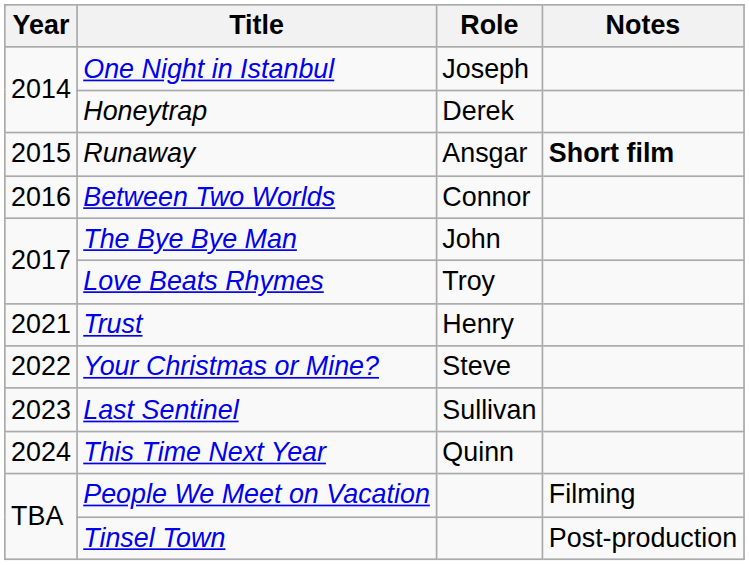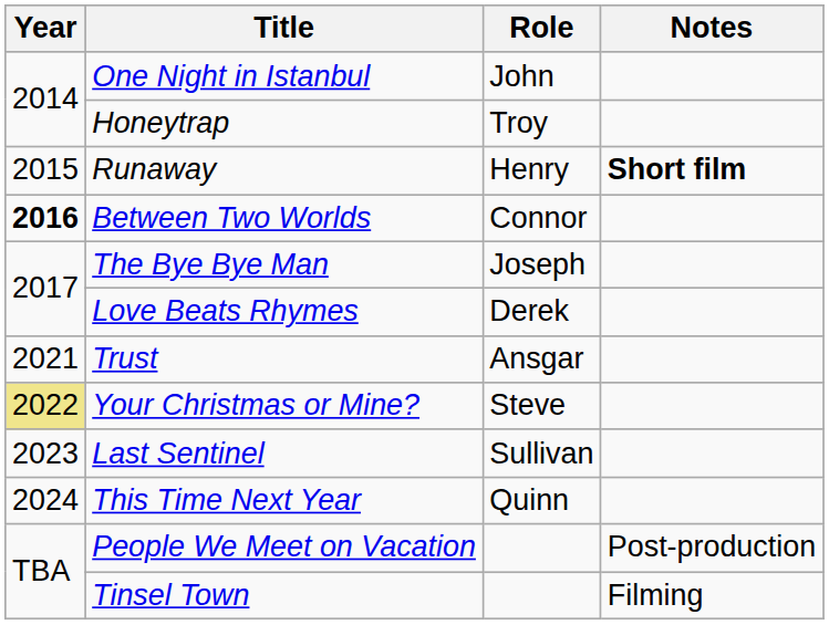One Night in Istanbul | Role: Joseph -> John
Honeytrap | Role: Derek -> Troy
Runaway | Role: Ansgar -> Henry
Between Two Worlds | Year: normal -> bold
The Bye Bye Man | Role: John -> Joseph
Love Beats Rhymes | Role: Troy -> Derek
Trust | Role: Henry -> Ansgar
Your Christmas or Mine? | Year: no background -> khaki background
People We Meet on Vacation | Notes: Filming -> Post-production
Tinsel Town | Notes: Post-production -> Filming
